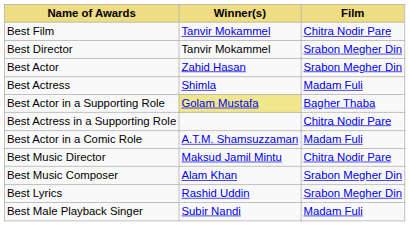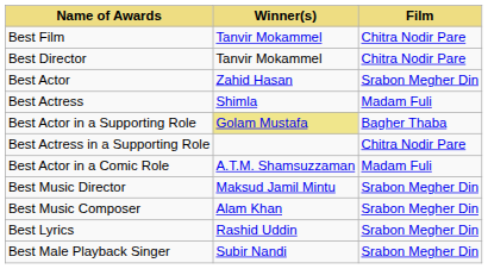Best Director | Film: Srabon Megher Din -> Chitra Nodir Pare
Best Music Director | Film: Chitra Nodir Pare -> Srabon Megher Din
Best Male Playback Singer | Film: Madam Fuli -> Srabon Megher Din
